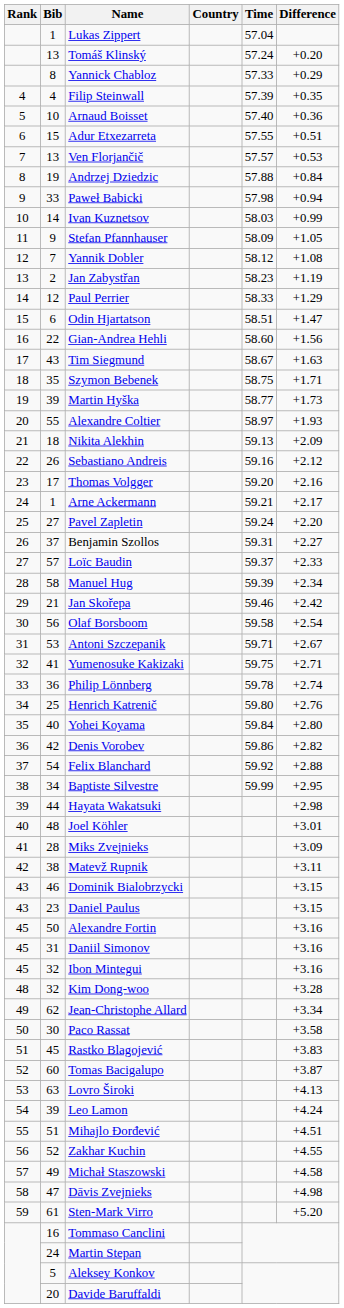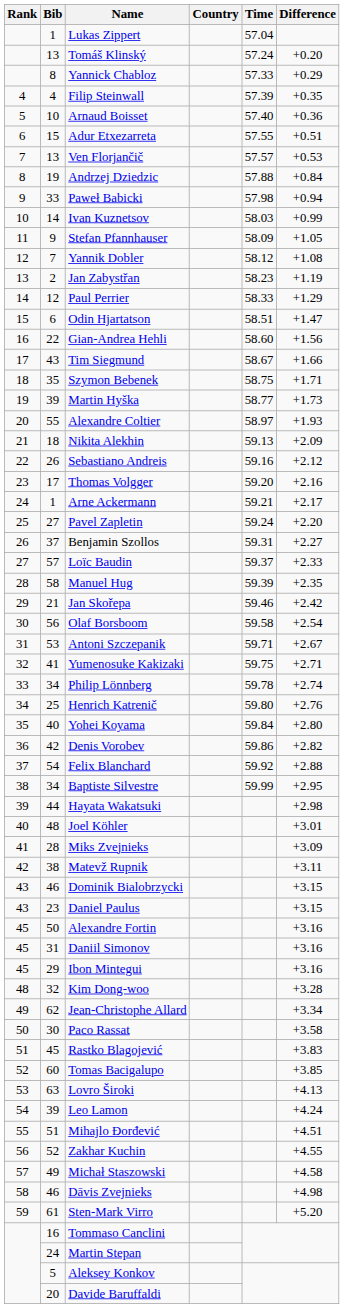Tim Siegmund | Difference: +1.63 -> +1.66
Manuel Hug | Difference: +2.34 -> +2.35
Philip Lönnberg | Bib: 36 -> 34
Ibon Mintegui | Bib: 32 -> 29
Tomas Bacigalupo | Difference: +3.87 -> +3.85
Dāvis Zvejnieks | Bib: 47 -> 46
